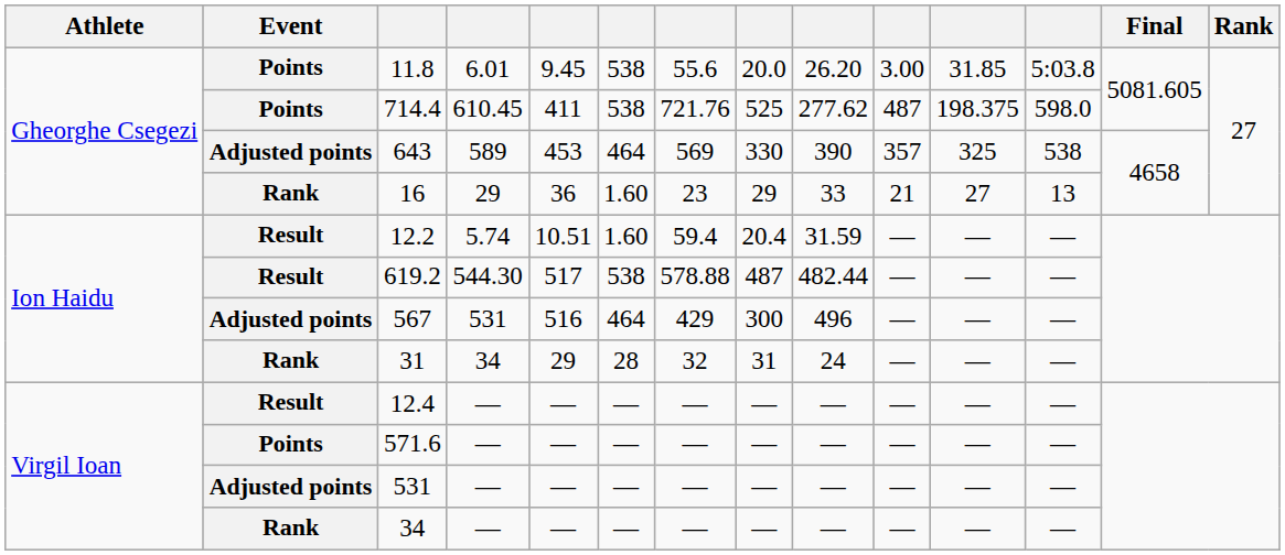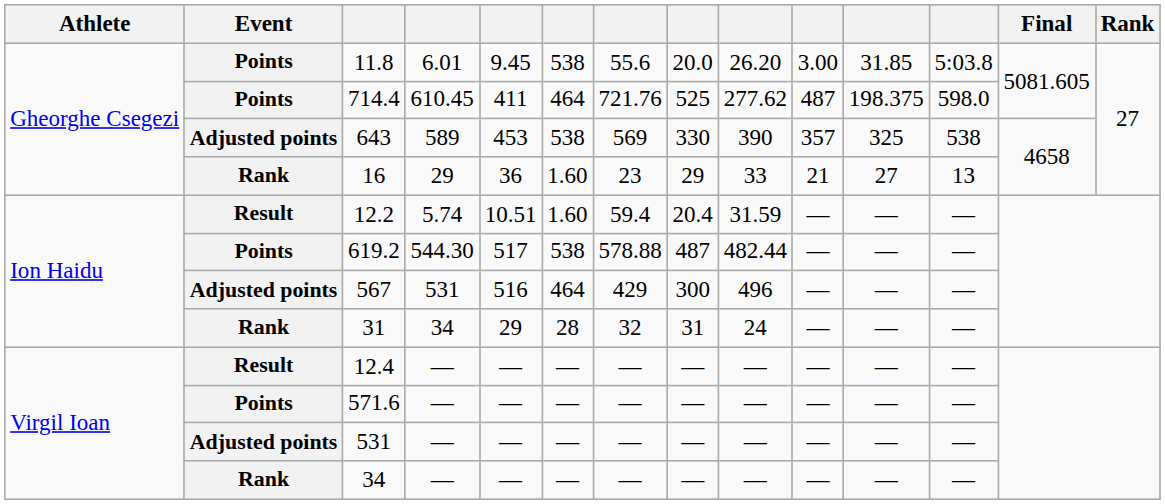714.4 | column 6: 538 -> 464
643 | column 6: 464 -> 538
619.2 | Event: Result -> Points
